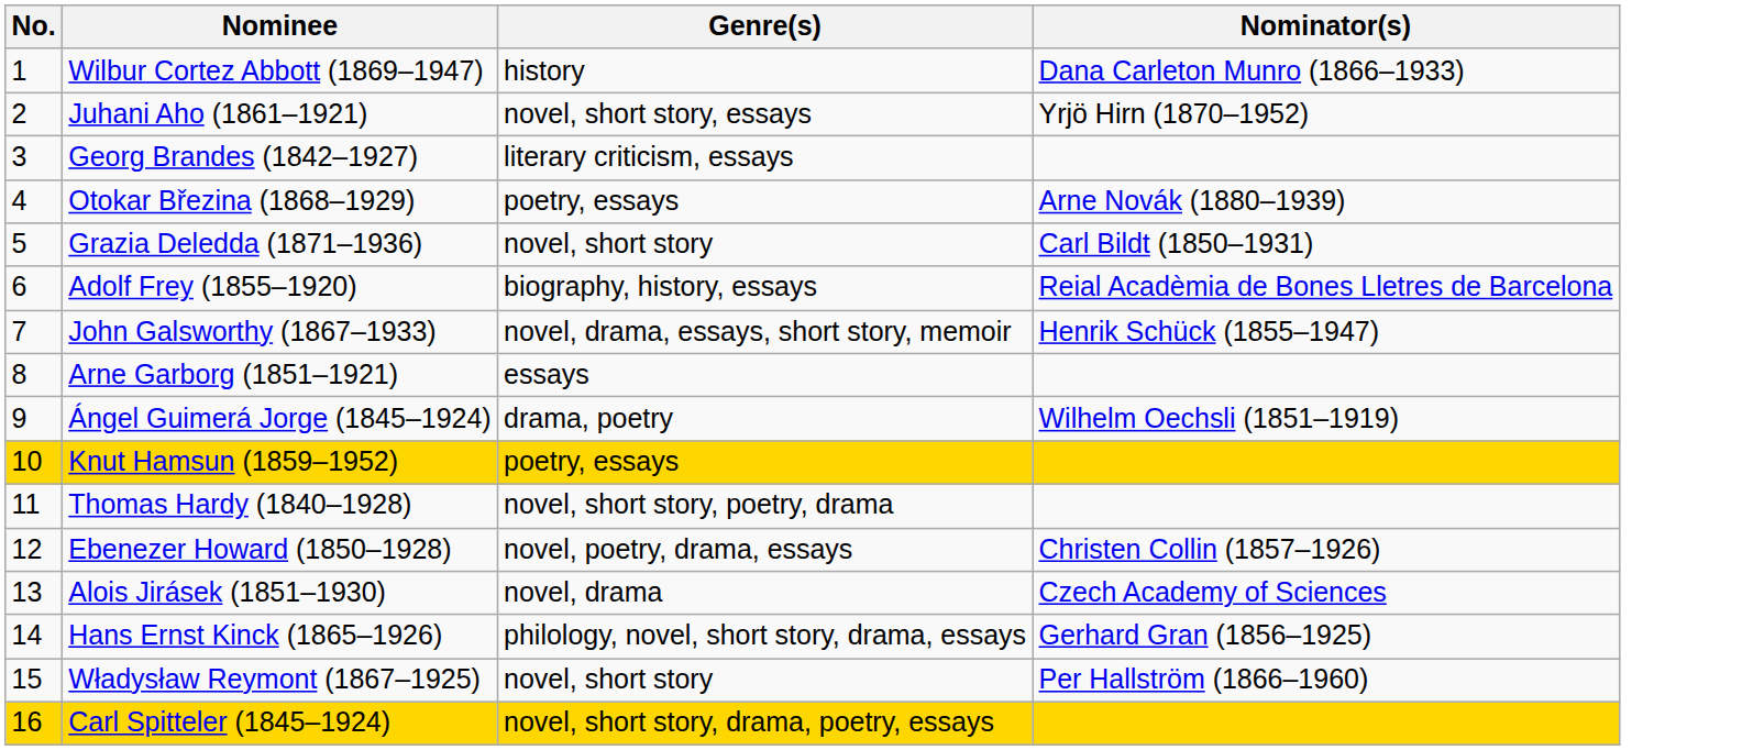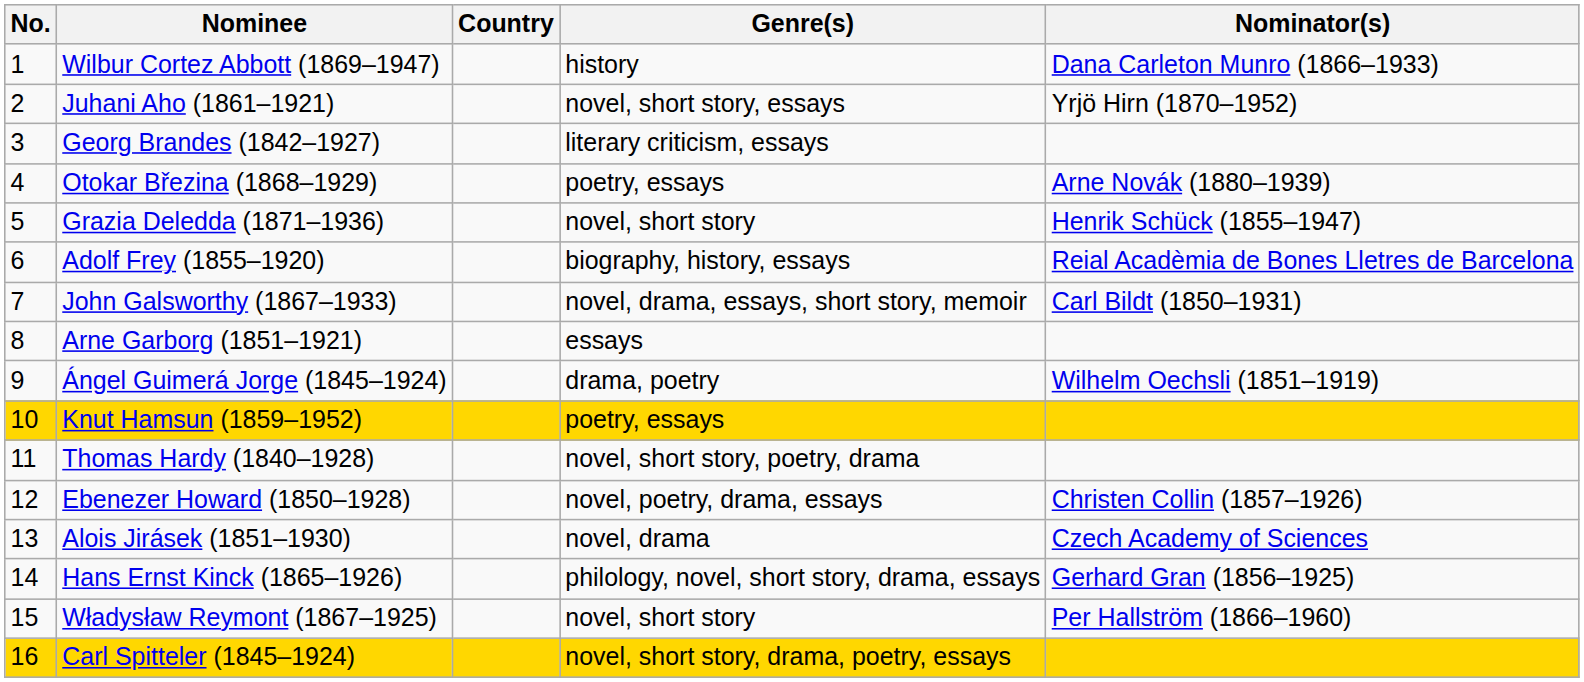+ column: Country
Grazia Deledda (1871–1936) | Nominator(s): Carl Bildt (1850–1931) -> Henrik Schück (1855–1947)
John Galsworthy (1867–1933) | Nominator(s): Henrik Schück (1855–1947) -> Carl Bildt (1850–1931)
